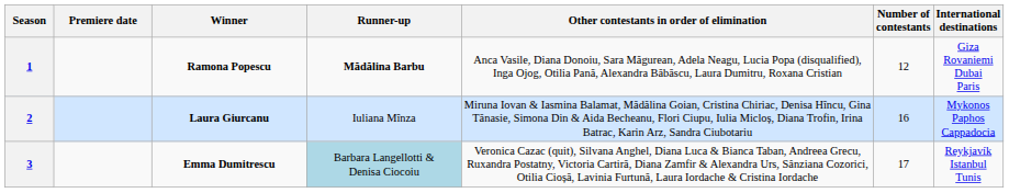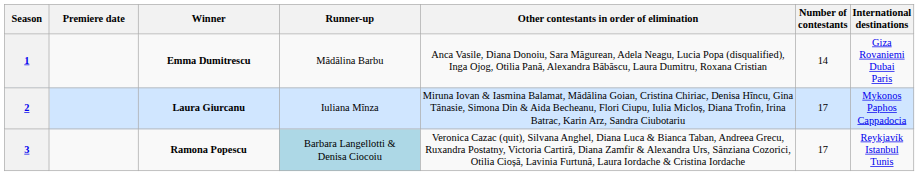1 | Winner: Ramona Popescu -> Emma Dumitrescu
1 | Runner-up: bold -> normal
1 | Number of contestants: 12 -> 14
2 | Number of contestants: 16 -> 17
3 | Winner: Emma Dumitrescu -> Ramona Popescu
